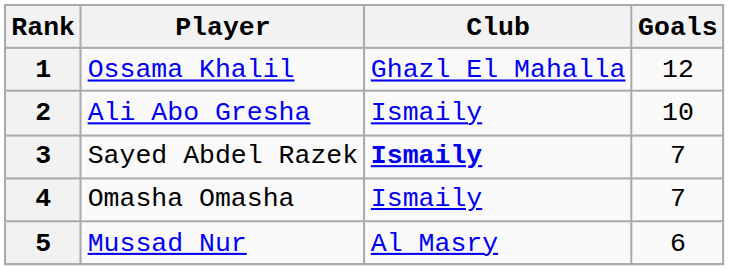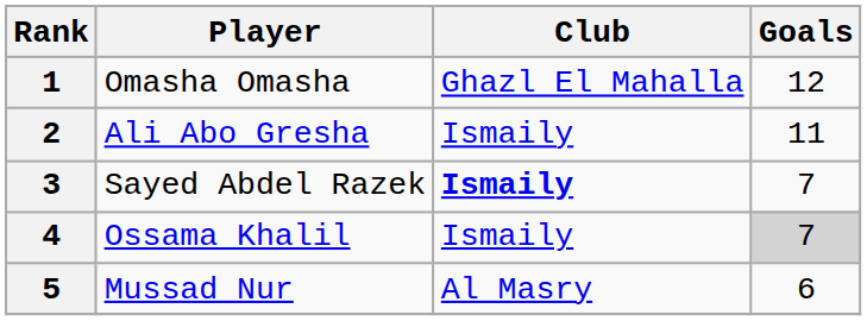1 | Player: Ossama Khalil -> Omasha Omasha
2 | Goals: 10 -> 11
4 | Player: Omasha Omasha -> Ossama Khalil
4 | Goals: no background -> lightgrey background
